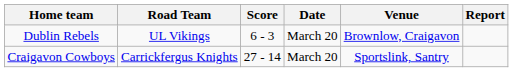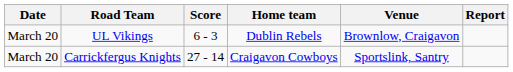columns swapped: Date <-> Home team
